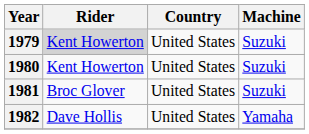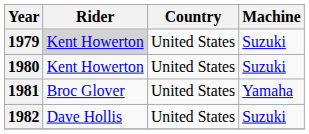1981 | Machine: Suzuki -> Yamaha
1982 | Machine: Yamaha -> Suzuki
